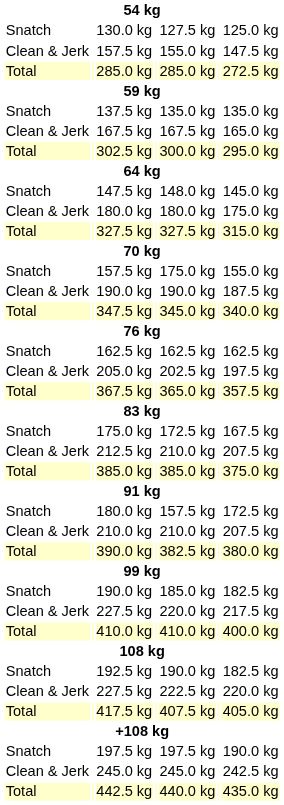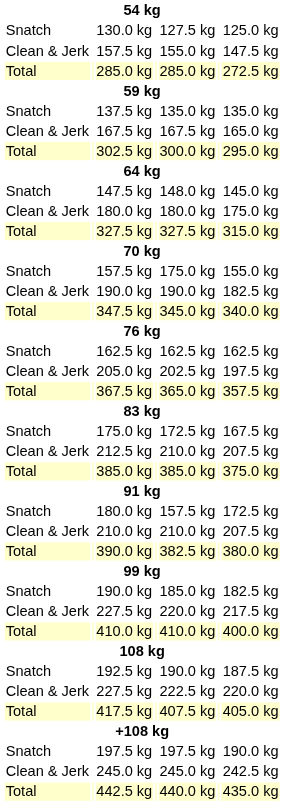Clean & Jerk / 190.0 kg | column 7: 187.5 kg -> 182.5 kg
192.5 kg | column 7: 182.5 kg -> 187.5 kg
